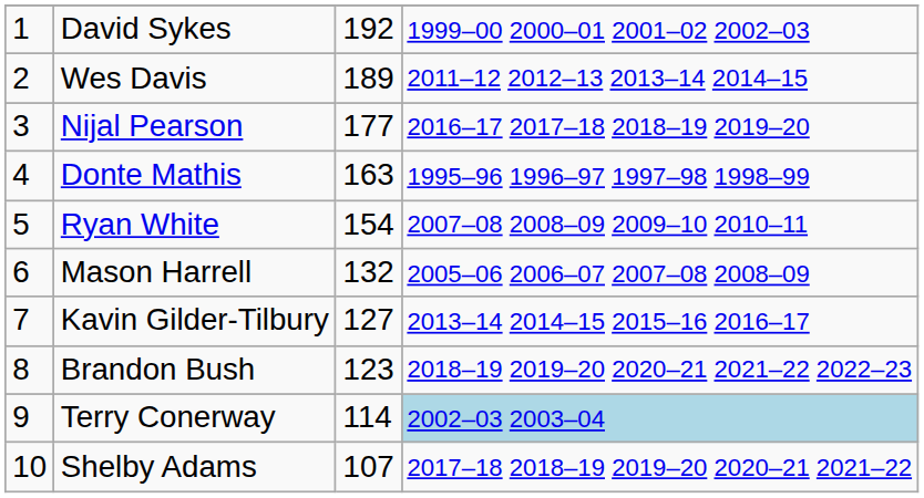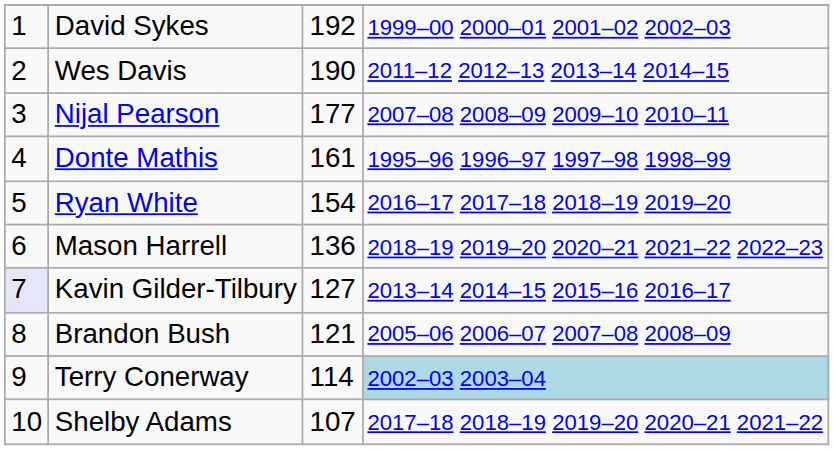Wes Davis | column 3: 189 -> 190
Nijal Pearson | column 4: 2016–17 2017–18 2018–19 2019–20 -> 2007–08 2008–09 2009–10 2010–11
Donte Mathis | column 3: 163 -> 161
Ryan White | column 4: 2007–08 2008–09 2009–10 2010–11 -> 2016–17 2017–18 2018–19 2019–20
Mason Harrell | column 3: 132 -> 136
Mason Harrell | column 4: 2005–06 2006–07 2007–08 2008–09 -> 2018–19 2019–20 2020–21 2021–22 2022–23
Kavin Gilder-Tilbury | column 1: no background -> lavender background
Brandon Bush | column 3: 123 -> 121
Brandon Bush | column 4: 2018–19 2019–20 2020–21 2021–22 2022–23 -> 2005–06 2006–07 2007–08 2008–09
